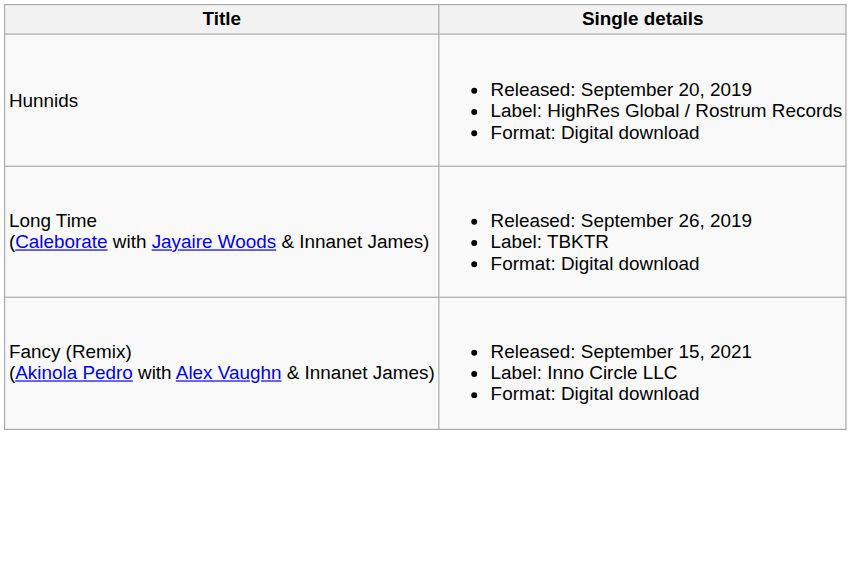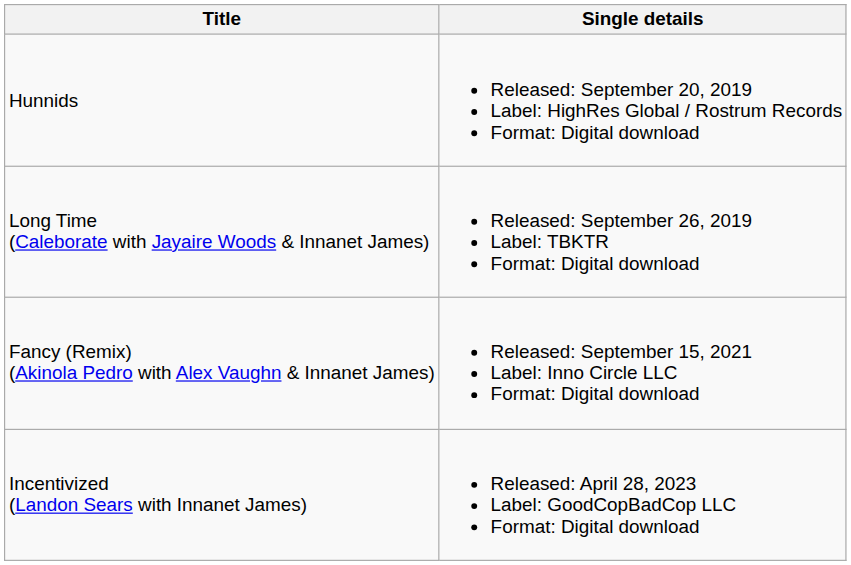+ row: Incentivized (Landon Sears with Innanet James) | Released: April 28, 2023 Label: GoodCopBadCop LLC Format: Digital download
